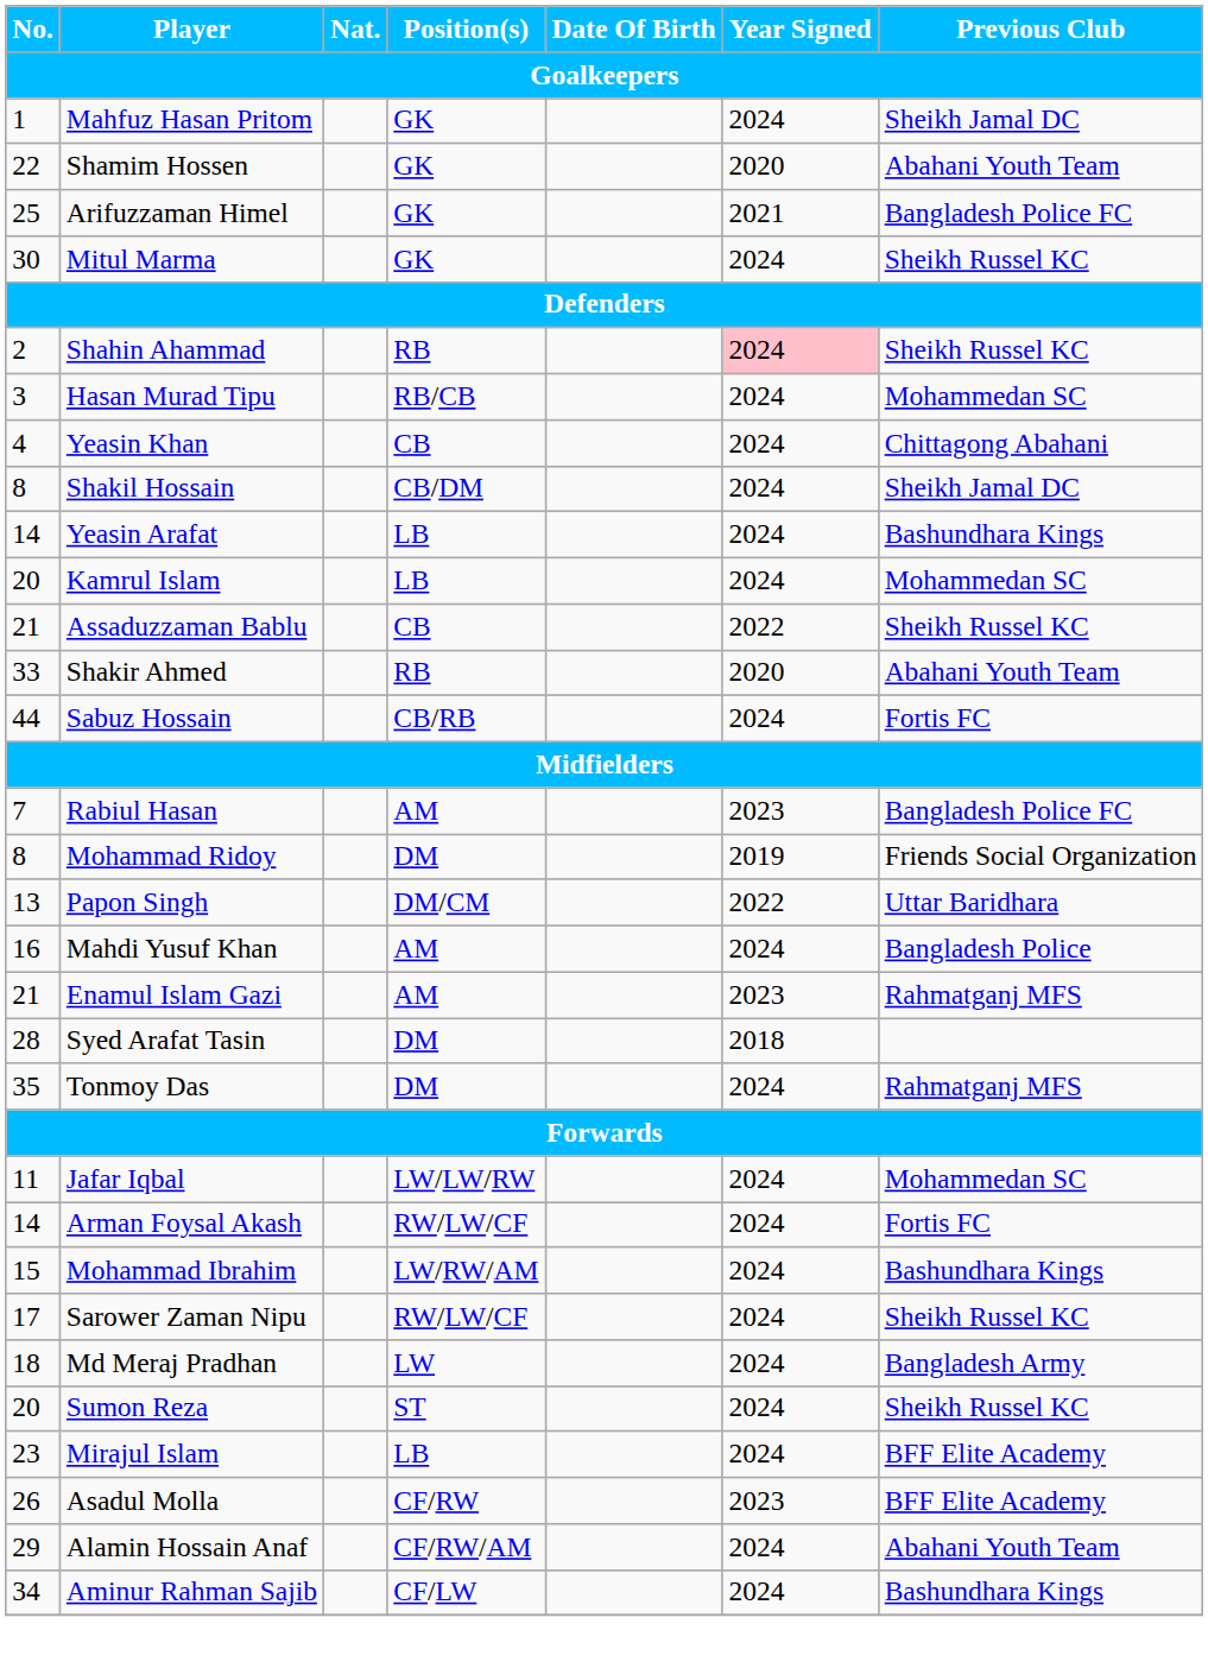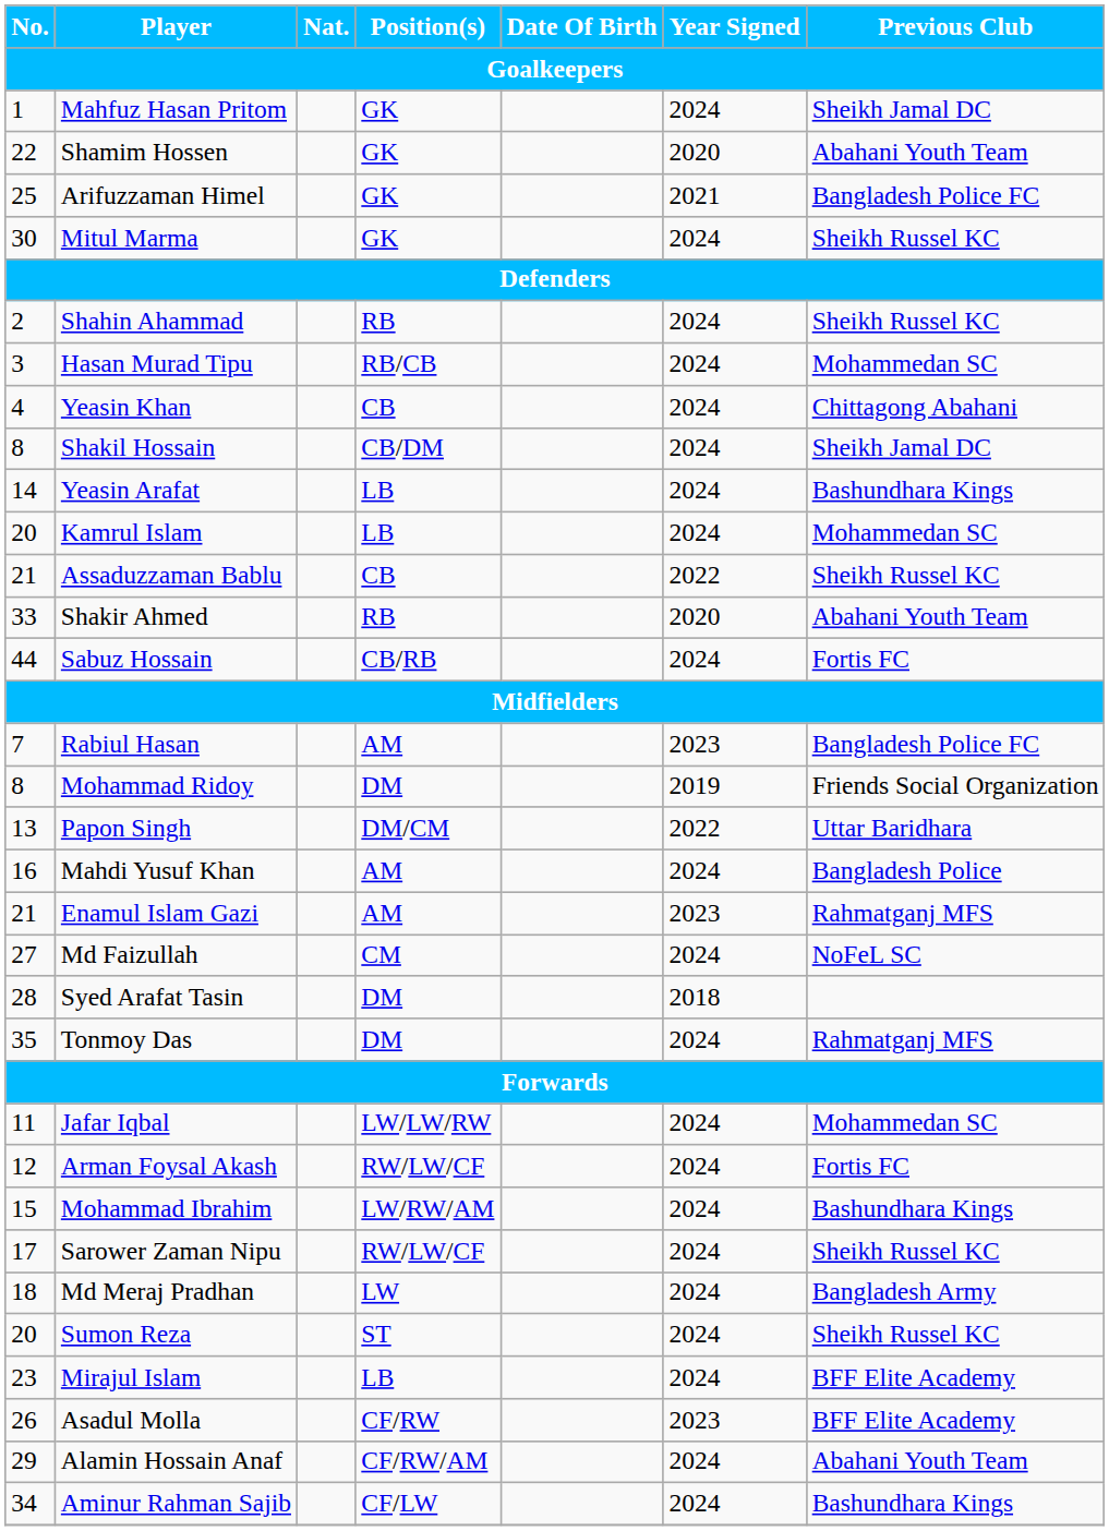Shahin Ahammad | Year Signed: pink background -> no background
+ row: 27 | Md Faizullah | CM | 2024 | NoFeL SC
Arman Foysal Akash | No.: 14 -> 12
